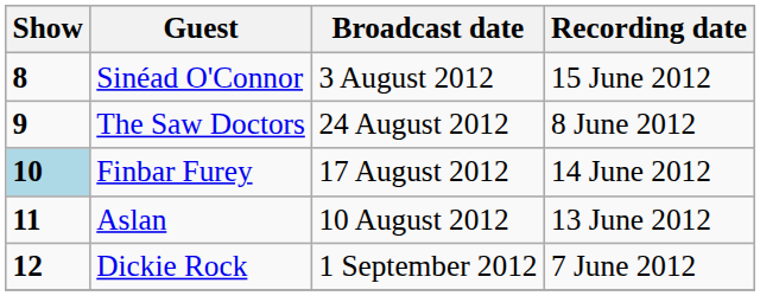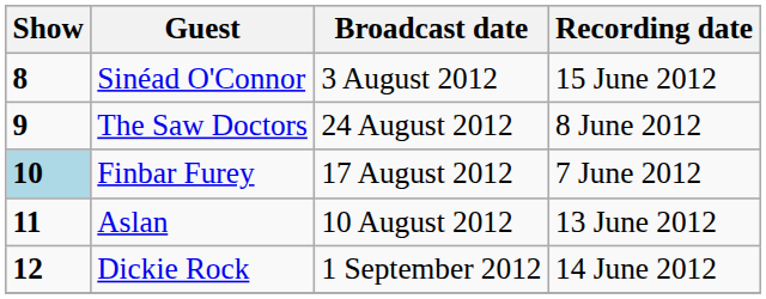Finbar Furey | Recording date: 14 June 2012 -> 7 June 2012
Dickie Rock | Recording date: 7 June 2012 -> 14 June 2012
